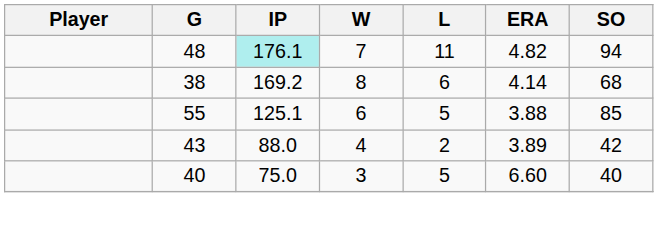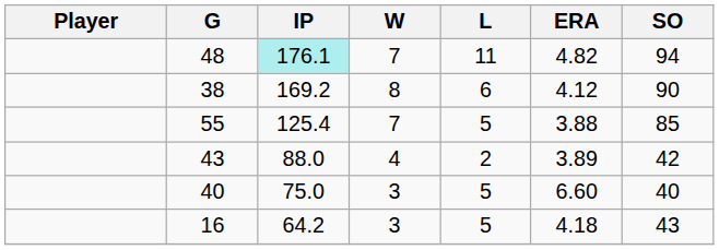38 | ERA: 4.14 -> 4.12
38 | SO: 68 -> 90
55 | IP: 125.1 -> 125.4
55 | W: 6 -> 7
+ row: 16 | 64.2 | 3 | 5 | 4.18 | 43
